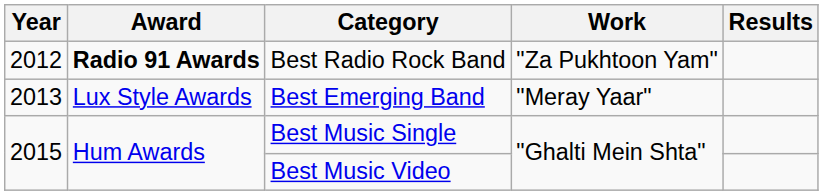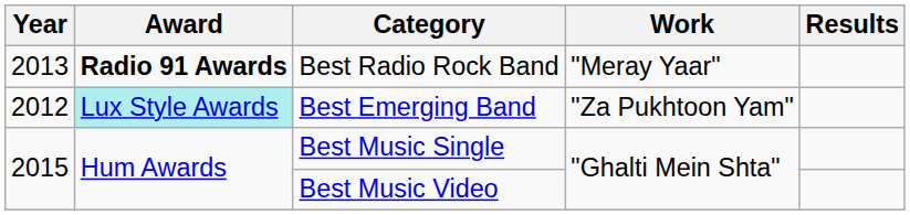Best Radio Rock Band | Year: 2012 -> 2013
Best Radio Rock Band | Work: "Za Pukhtoon Yam" -> "Meray Yaar"
Best Emerging Band | Year: 2013 -> 2012
Best Emerging Band | Award: no background -> paleturquoise background
Best Emerging Band | Work: "Meray Yaar" -> "Za Pukhtoon Yam"
